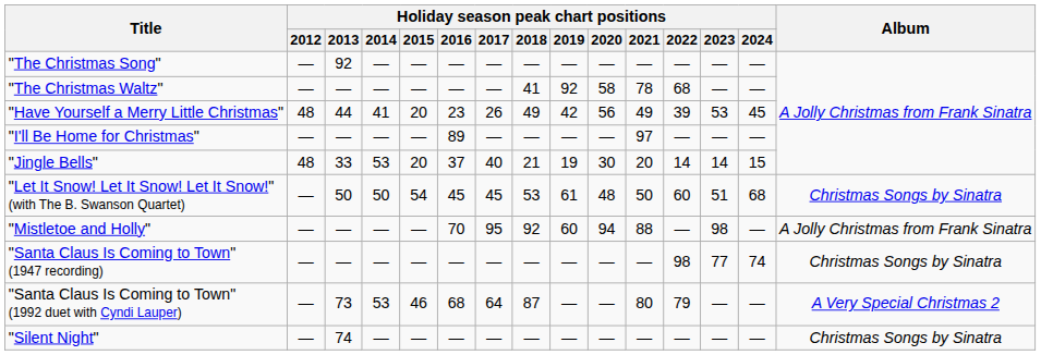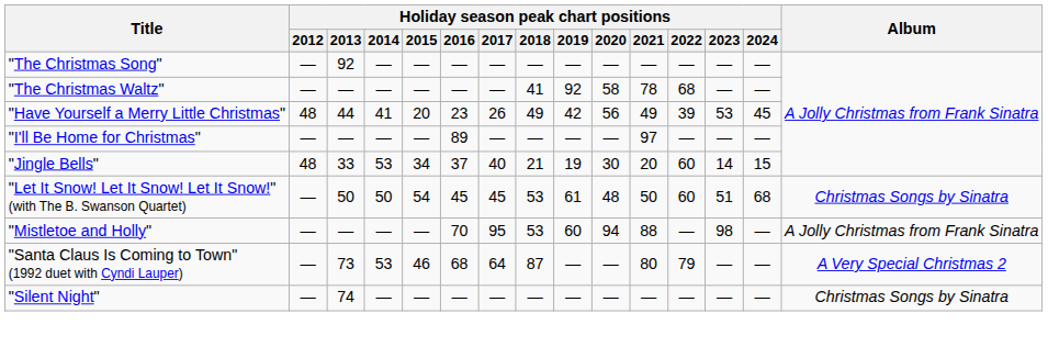"Jingle Bells" | Holiday season peak chart positions / 2015: 20 -> 34
"Jingle Bells" | Holiday season peak chart positions / 2022: 14 -> 60
"Mistletoe and Holly" | Holiday season peak chart positions / 2018: 92 -> 53
- row: "Santa Claus Is Coming to Town" (1947 recording) | — | — | — | — | — | — | — | — | — | — | 98 | 77 | 74 | Christmas Songs by Sinatra
